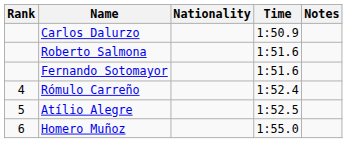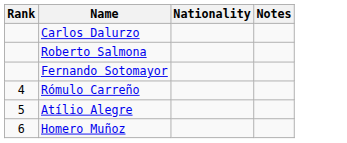- column: Time | 1:50.9 | 1:51.6 | 1:51.6 | 1:52.4 | 1:52.5 | 1:55.0
